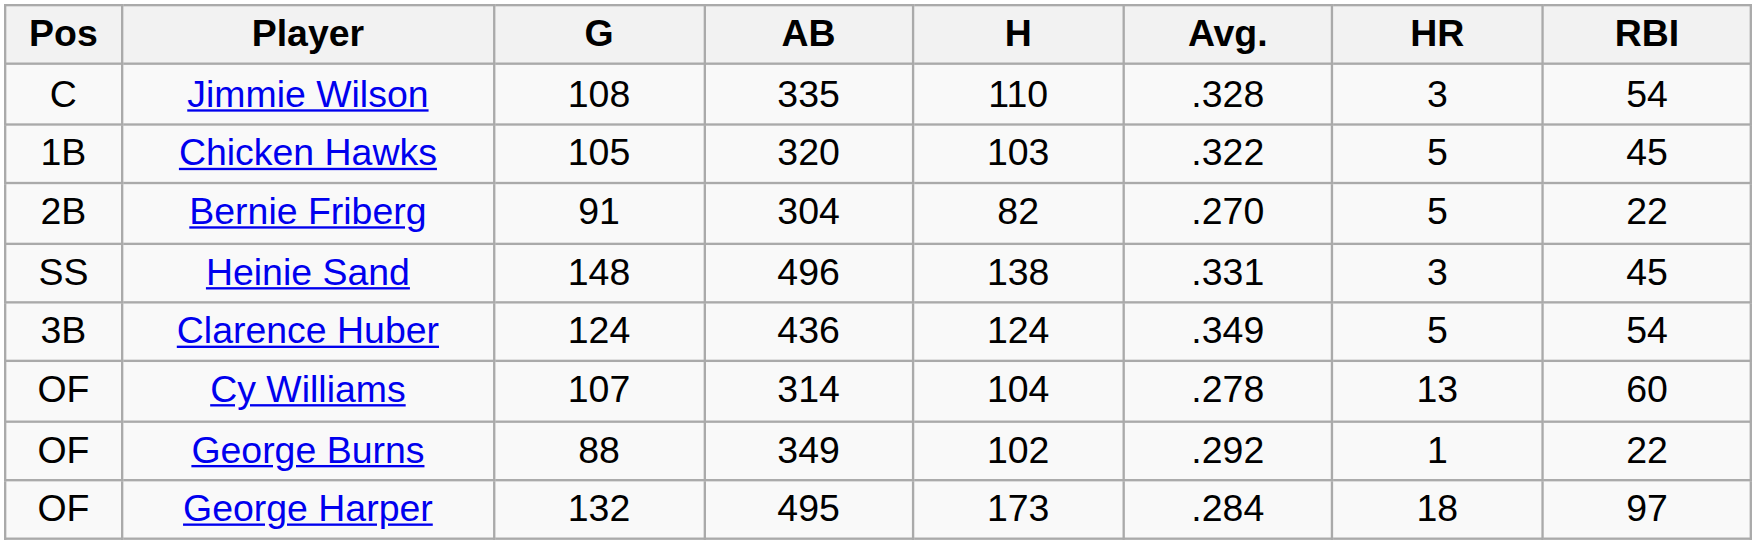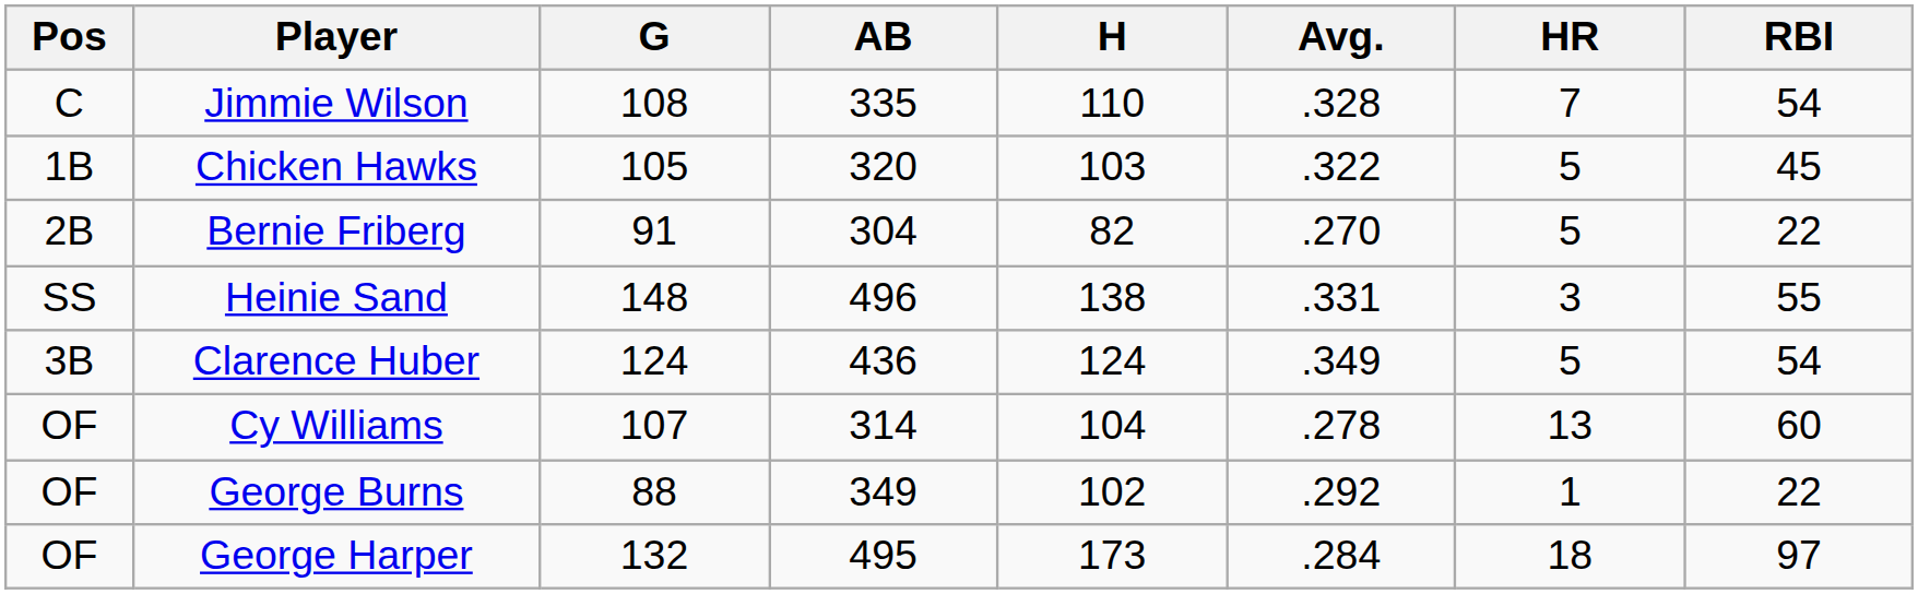Jimmie Wilson | HR: 3 -> 7
Heinie Sand | RBI: 45 -> 55
